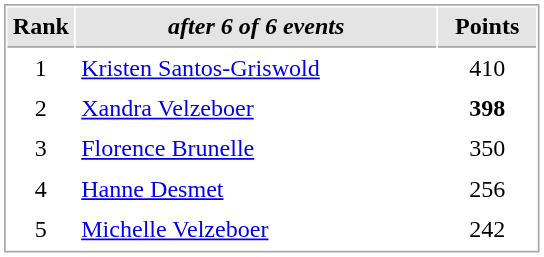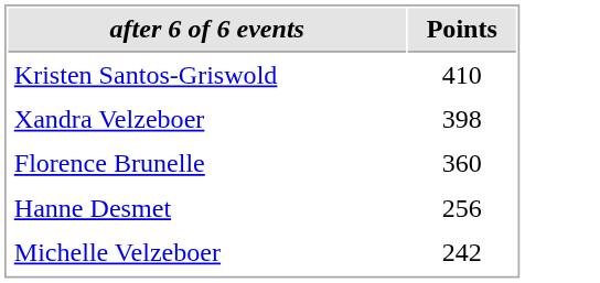- column: Rank | 1 | 2 | 3 | 4 | 5
Xandra Velzeboer | Points: bold -> normal
Florence Brunelle | Points: 350 -> 360
